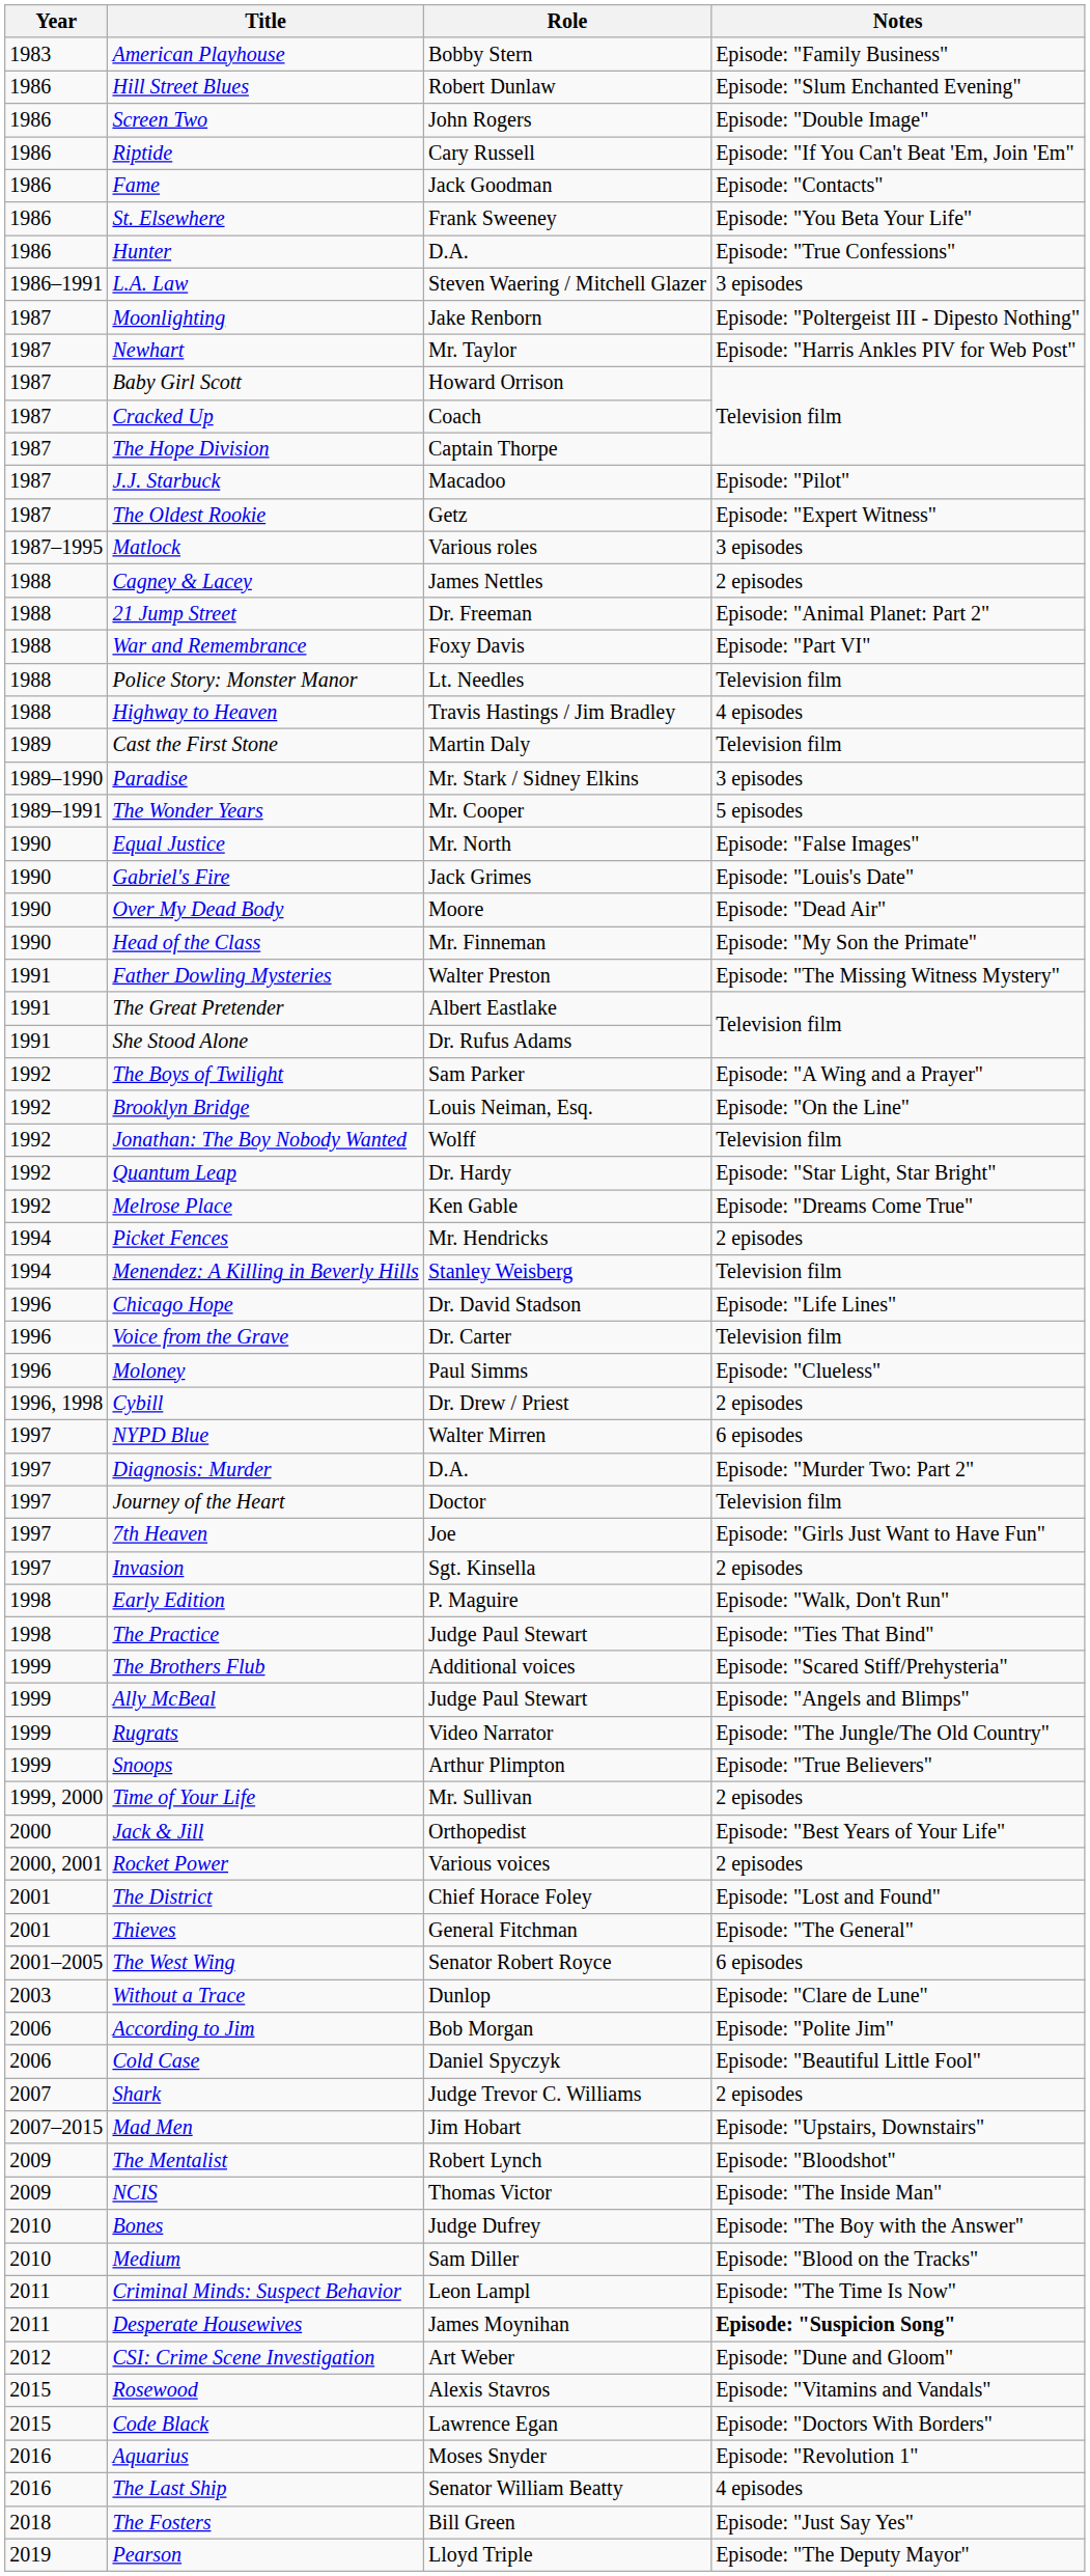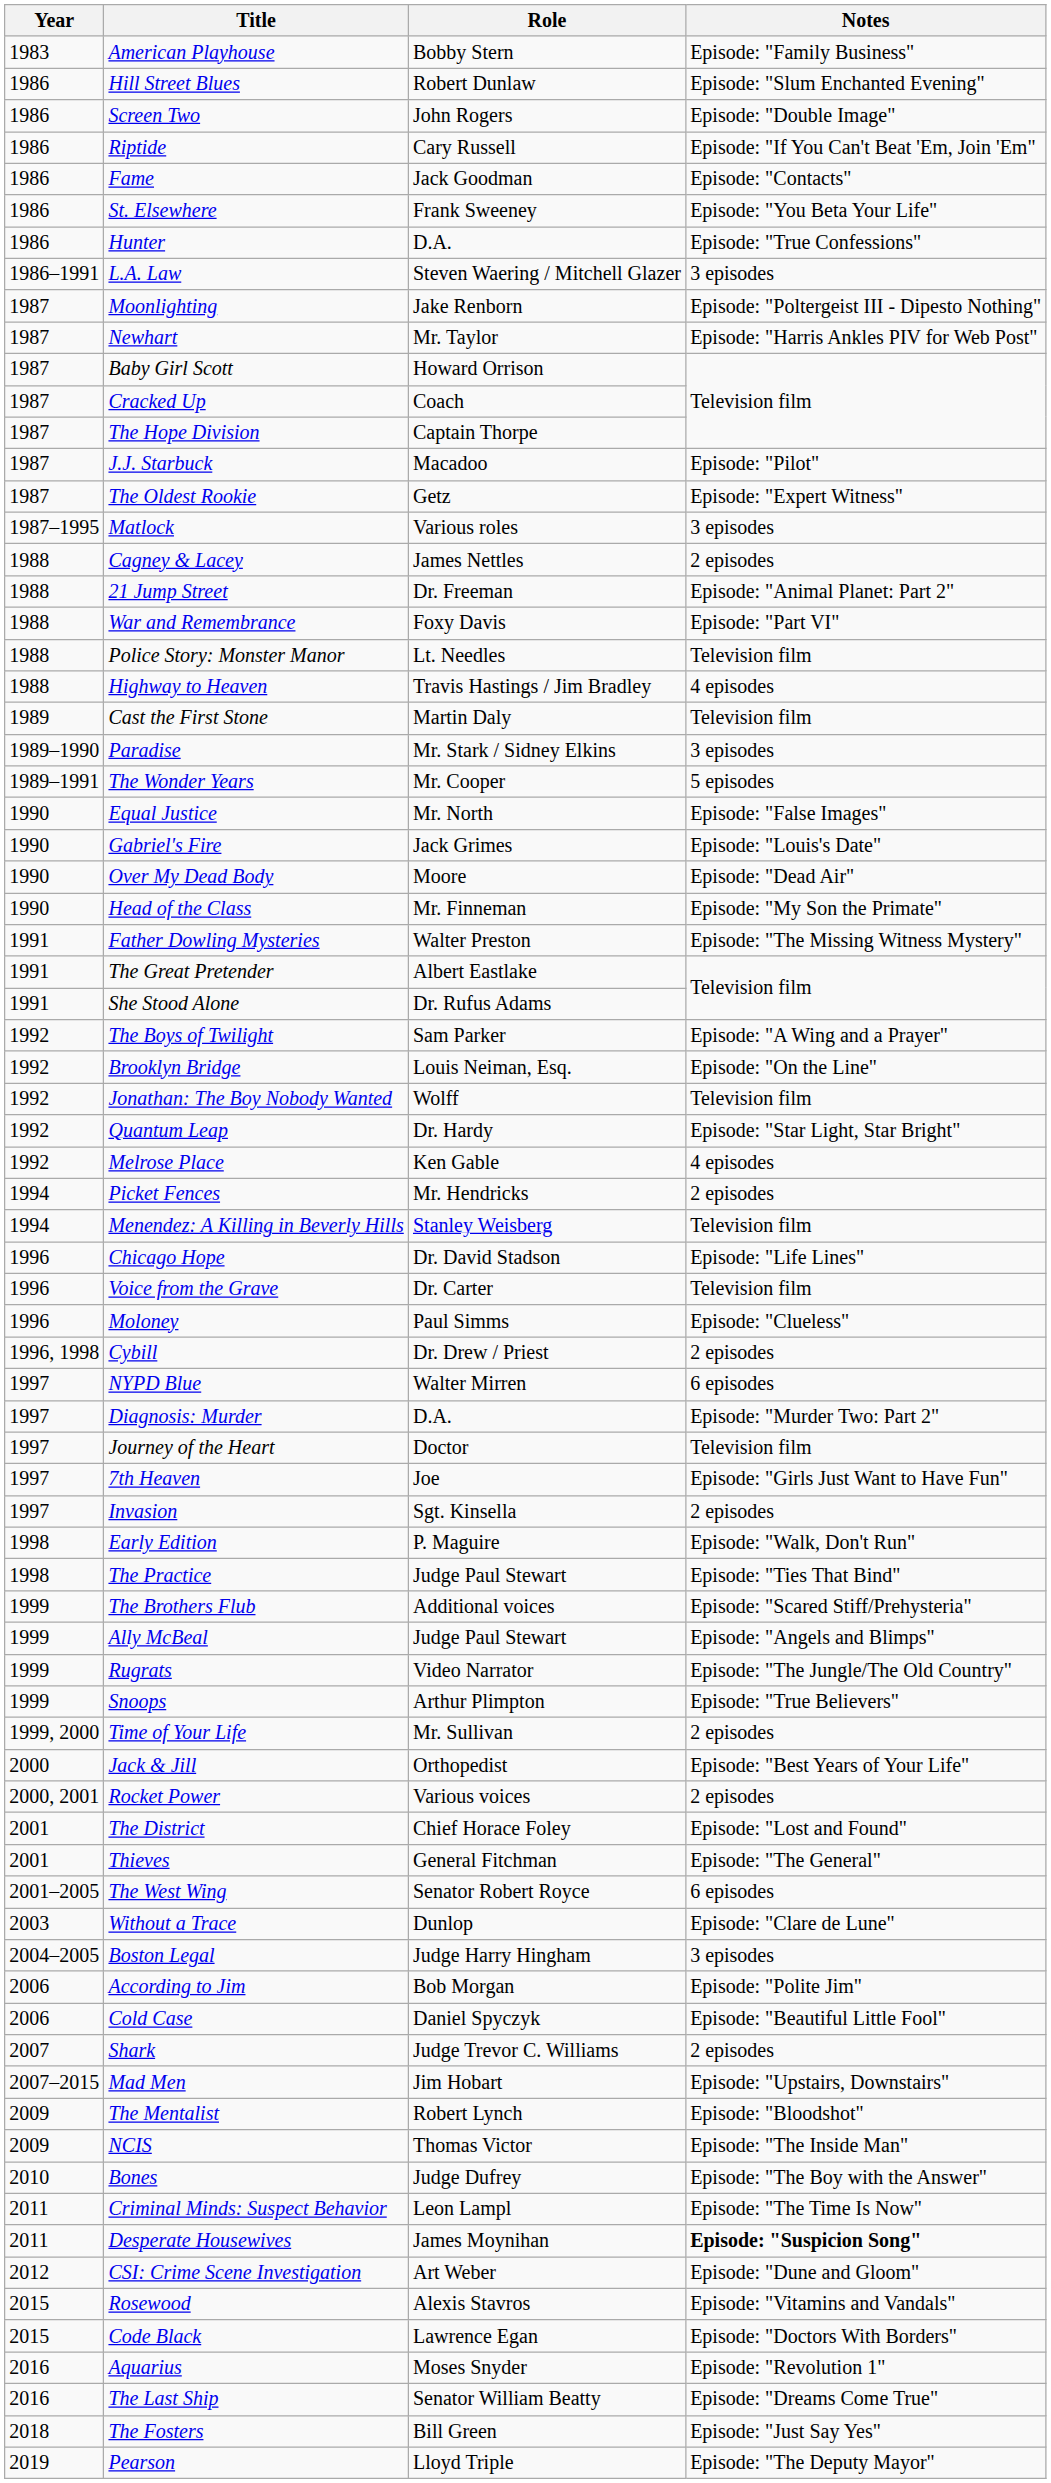Melrose Place | Notes: Episode: "Dreams Come True" -> 4 episodes
+ row: 2004–2005 | Boston Legal | Judge Harry Hingham | 3 episodes
- row: 2010 | Medium | Sam Diller | Episode: "Blood on the Tracks"
The Last Ship | Notes: 4 episodes -> Episode: "Dreams Come True"
